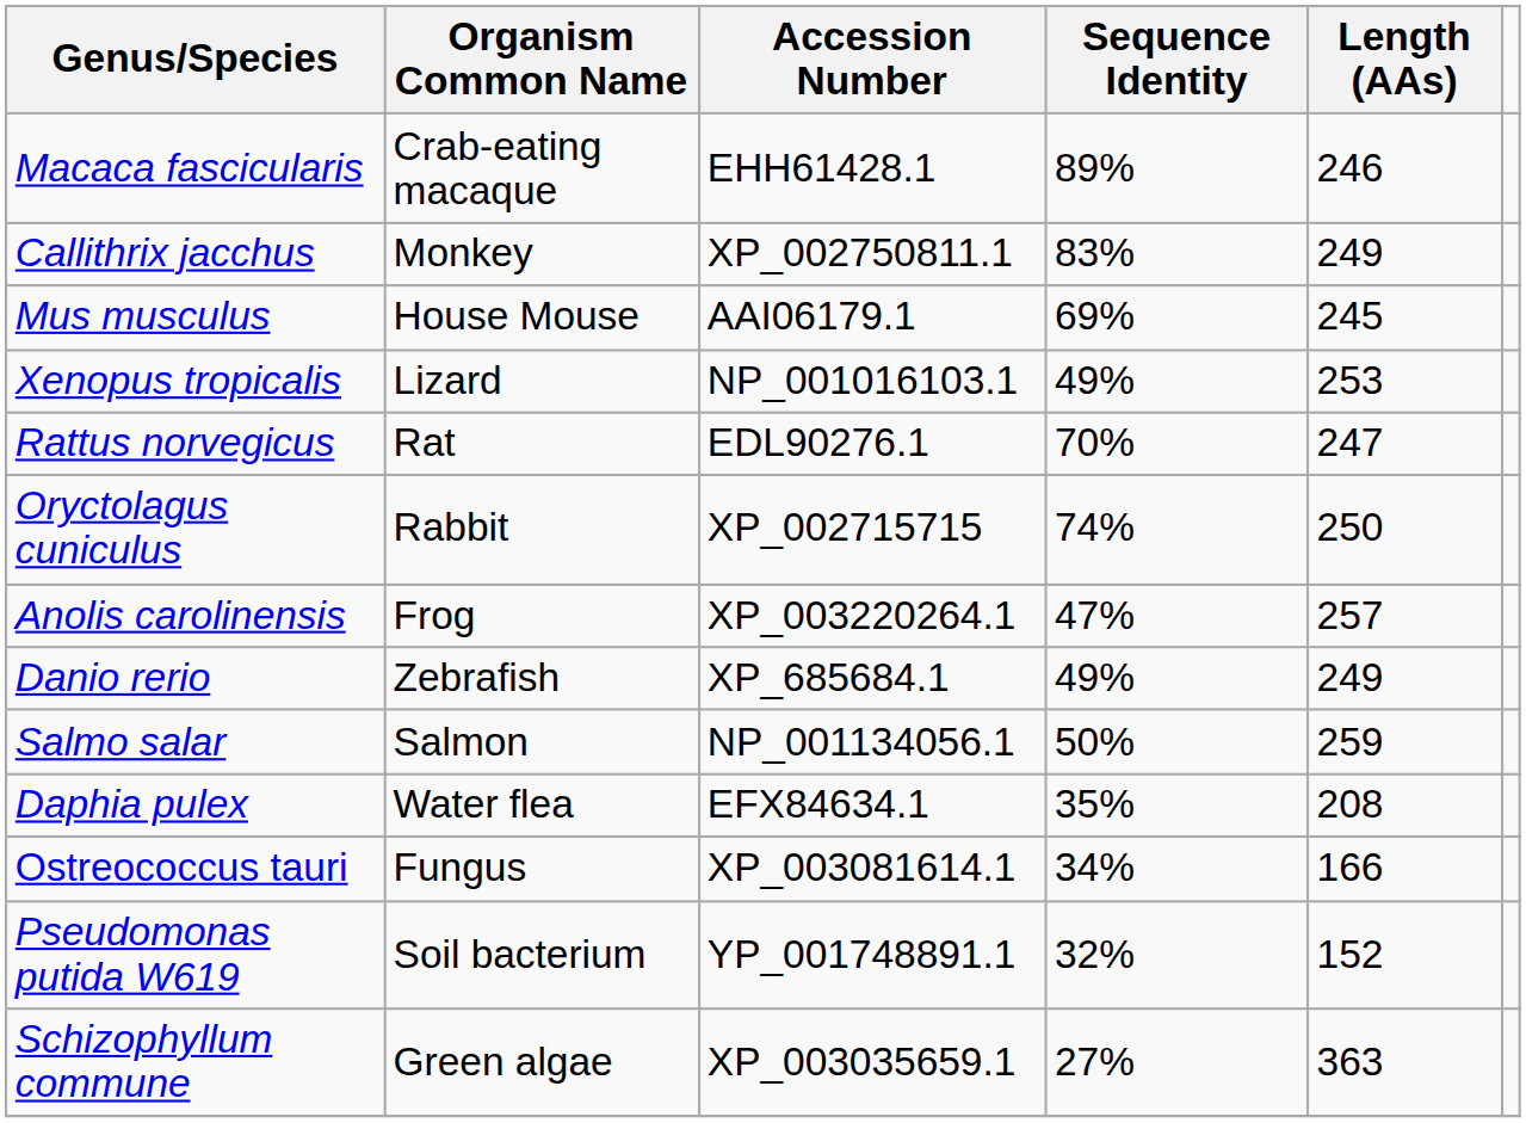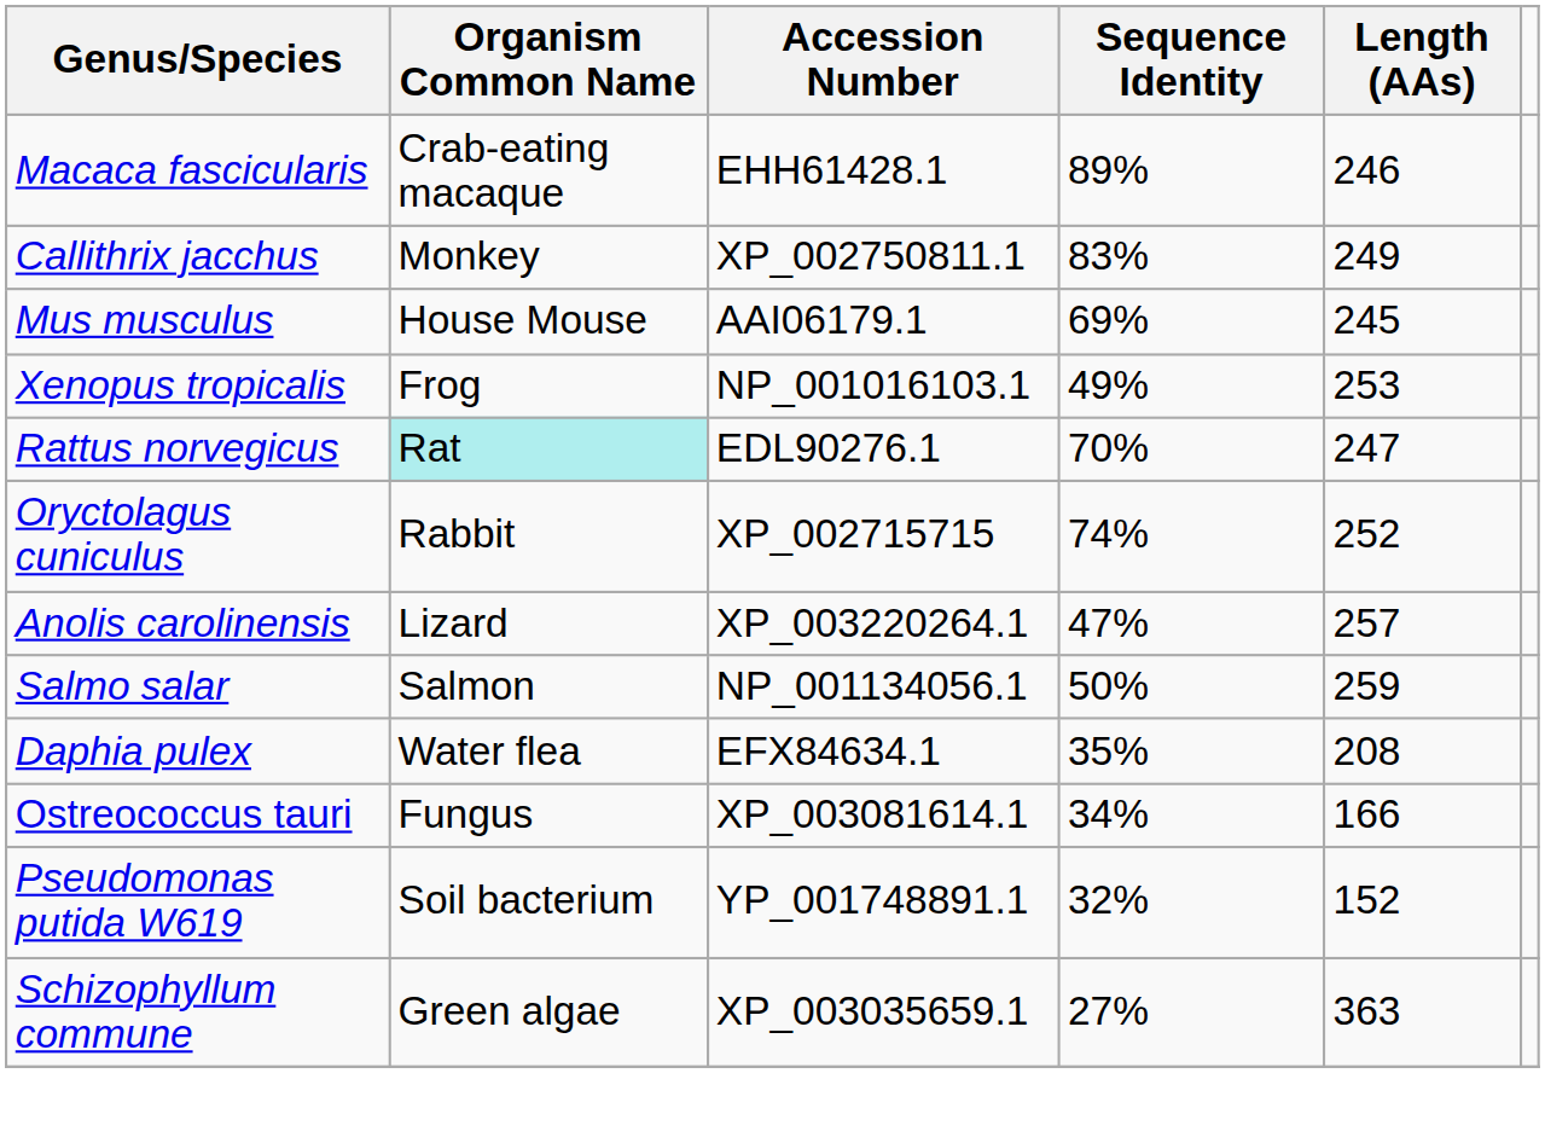Xenopus tropicalis | Organism Common Name: Lizard -> Frog
Rattus norvegicus | Organism Common Name: no background -> paleturquoise background
Oryctolagus cuniculus | Length (AAs): 250 -> 252
Anolis carolinensis | Organism Common Name: Frog -> Lizard
- row: Danio rerio | Zebrafish | XP_685684.1 | 49% | 249
